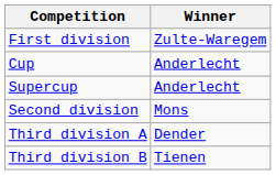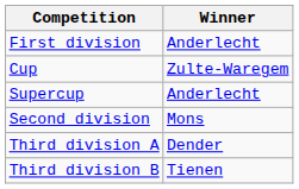First division | Winner: Zulte-Waregem -> Anderlecht
Cup | Winner: Anderlecht -> Zulte-Waregem
